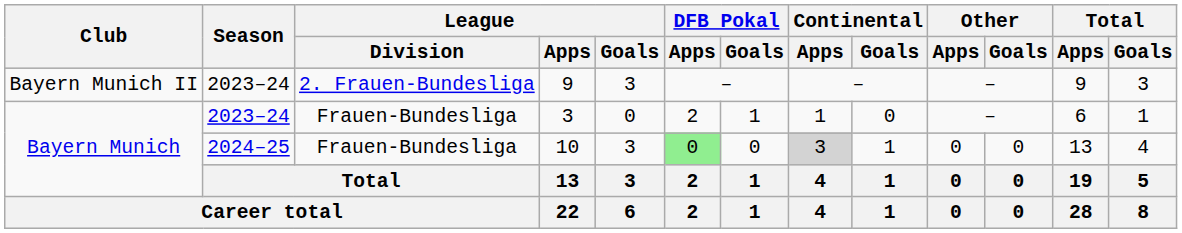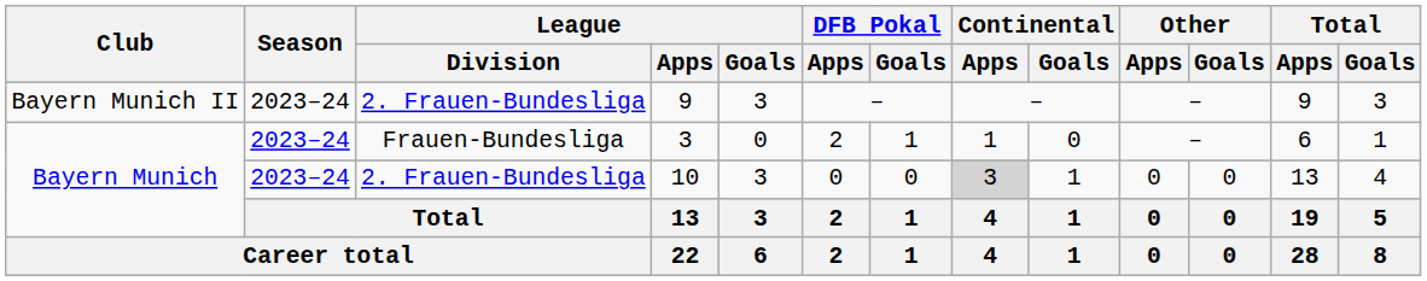10 | Season: 2024–25 -> 2023–24
10 | League / Division: Frauen-Bundesliga -> 2. Frauen-Bundesliga
10 | DFB Pokal / Apps: lightgreen background -> no background
